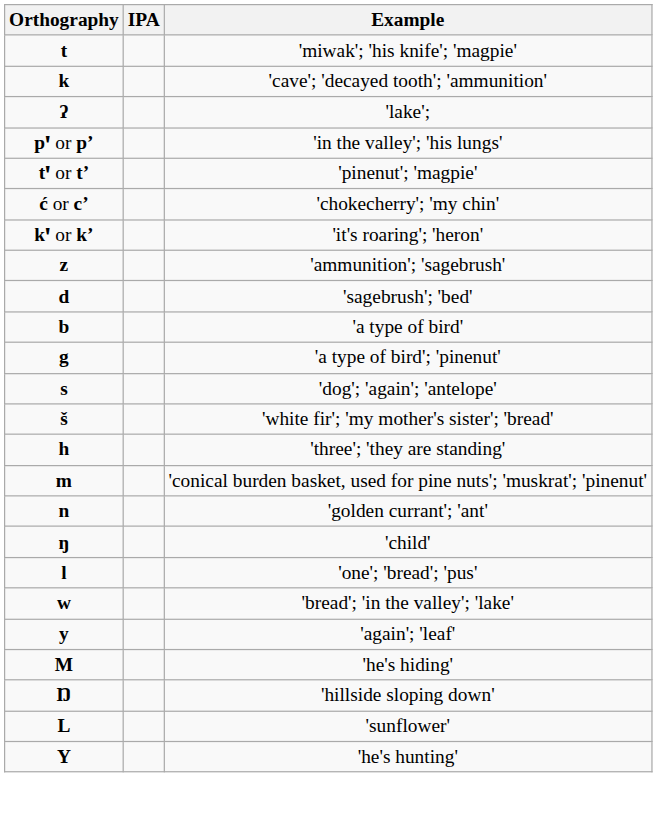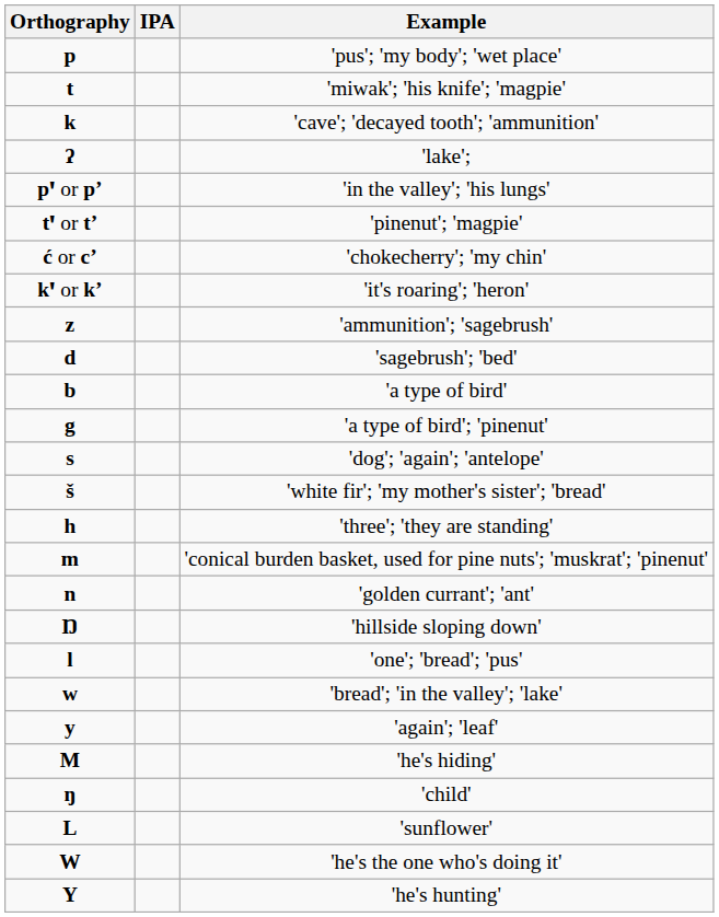+ row: p | 'pus'; 'my body'; 'wet place'
rows swapped: 'child' <-> 'hillside sloping down'
+ row: W | 'he's the one who's doing it'
